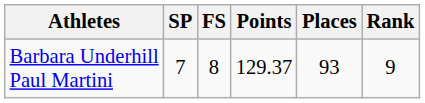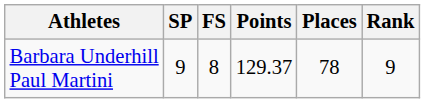Barbara Underhill Paul Martini | SP: 7 -> 9
Barbara Underhill Paul Martini | Places: 93 -> 78
